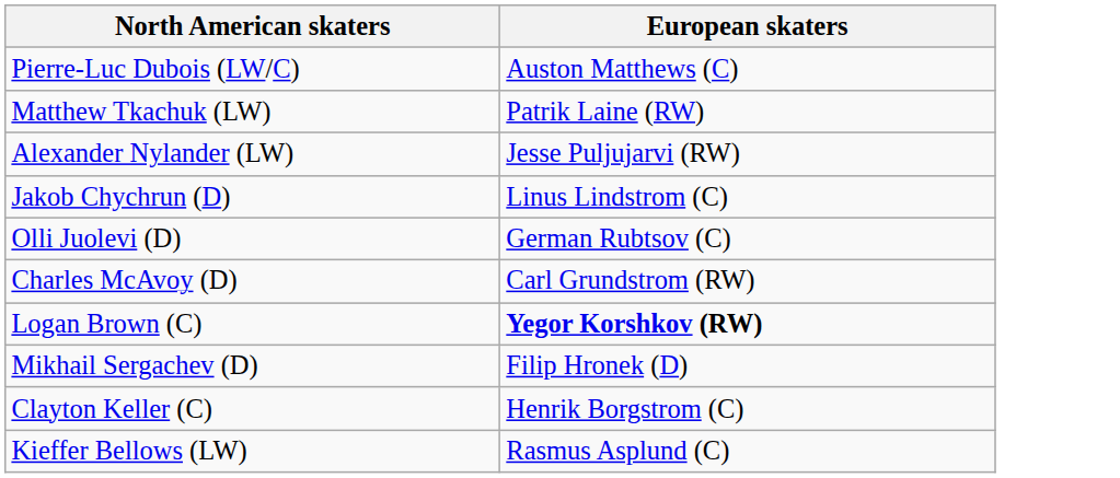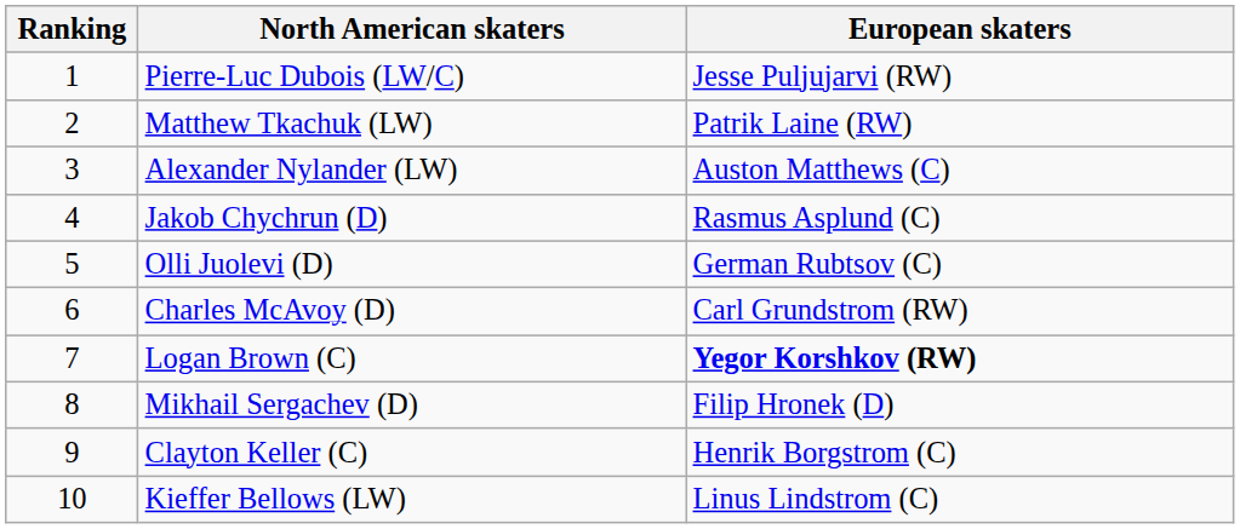+ column: Ranking | 1 | 2 | 3 | 4 | 5 | 6 | 7 | 8 | 9 | 10
Pierre-Luc Dubois (LW/C) | European skaters: Auston Matthews (C) -> Jesse Puljujarvi (RW)
Alexander Nylander (LW) | European skaters: Jesse Puljujarvi (RW) -> Auston Matthews (C)
Jakob Chychrun (D) | European skaters: Linus Lindstrom (C) -> Rasmus Asplund (C)
Kieffer Bellows (LW) | European skaters: Rasmus Asplund (C) -> Linus Lindstrom (C)
